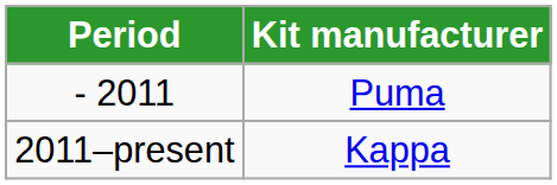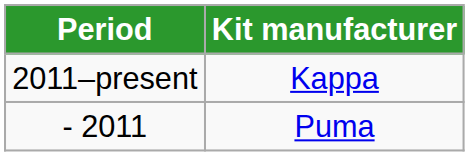rows swapped: - 2011 <-> 2011–present
